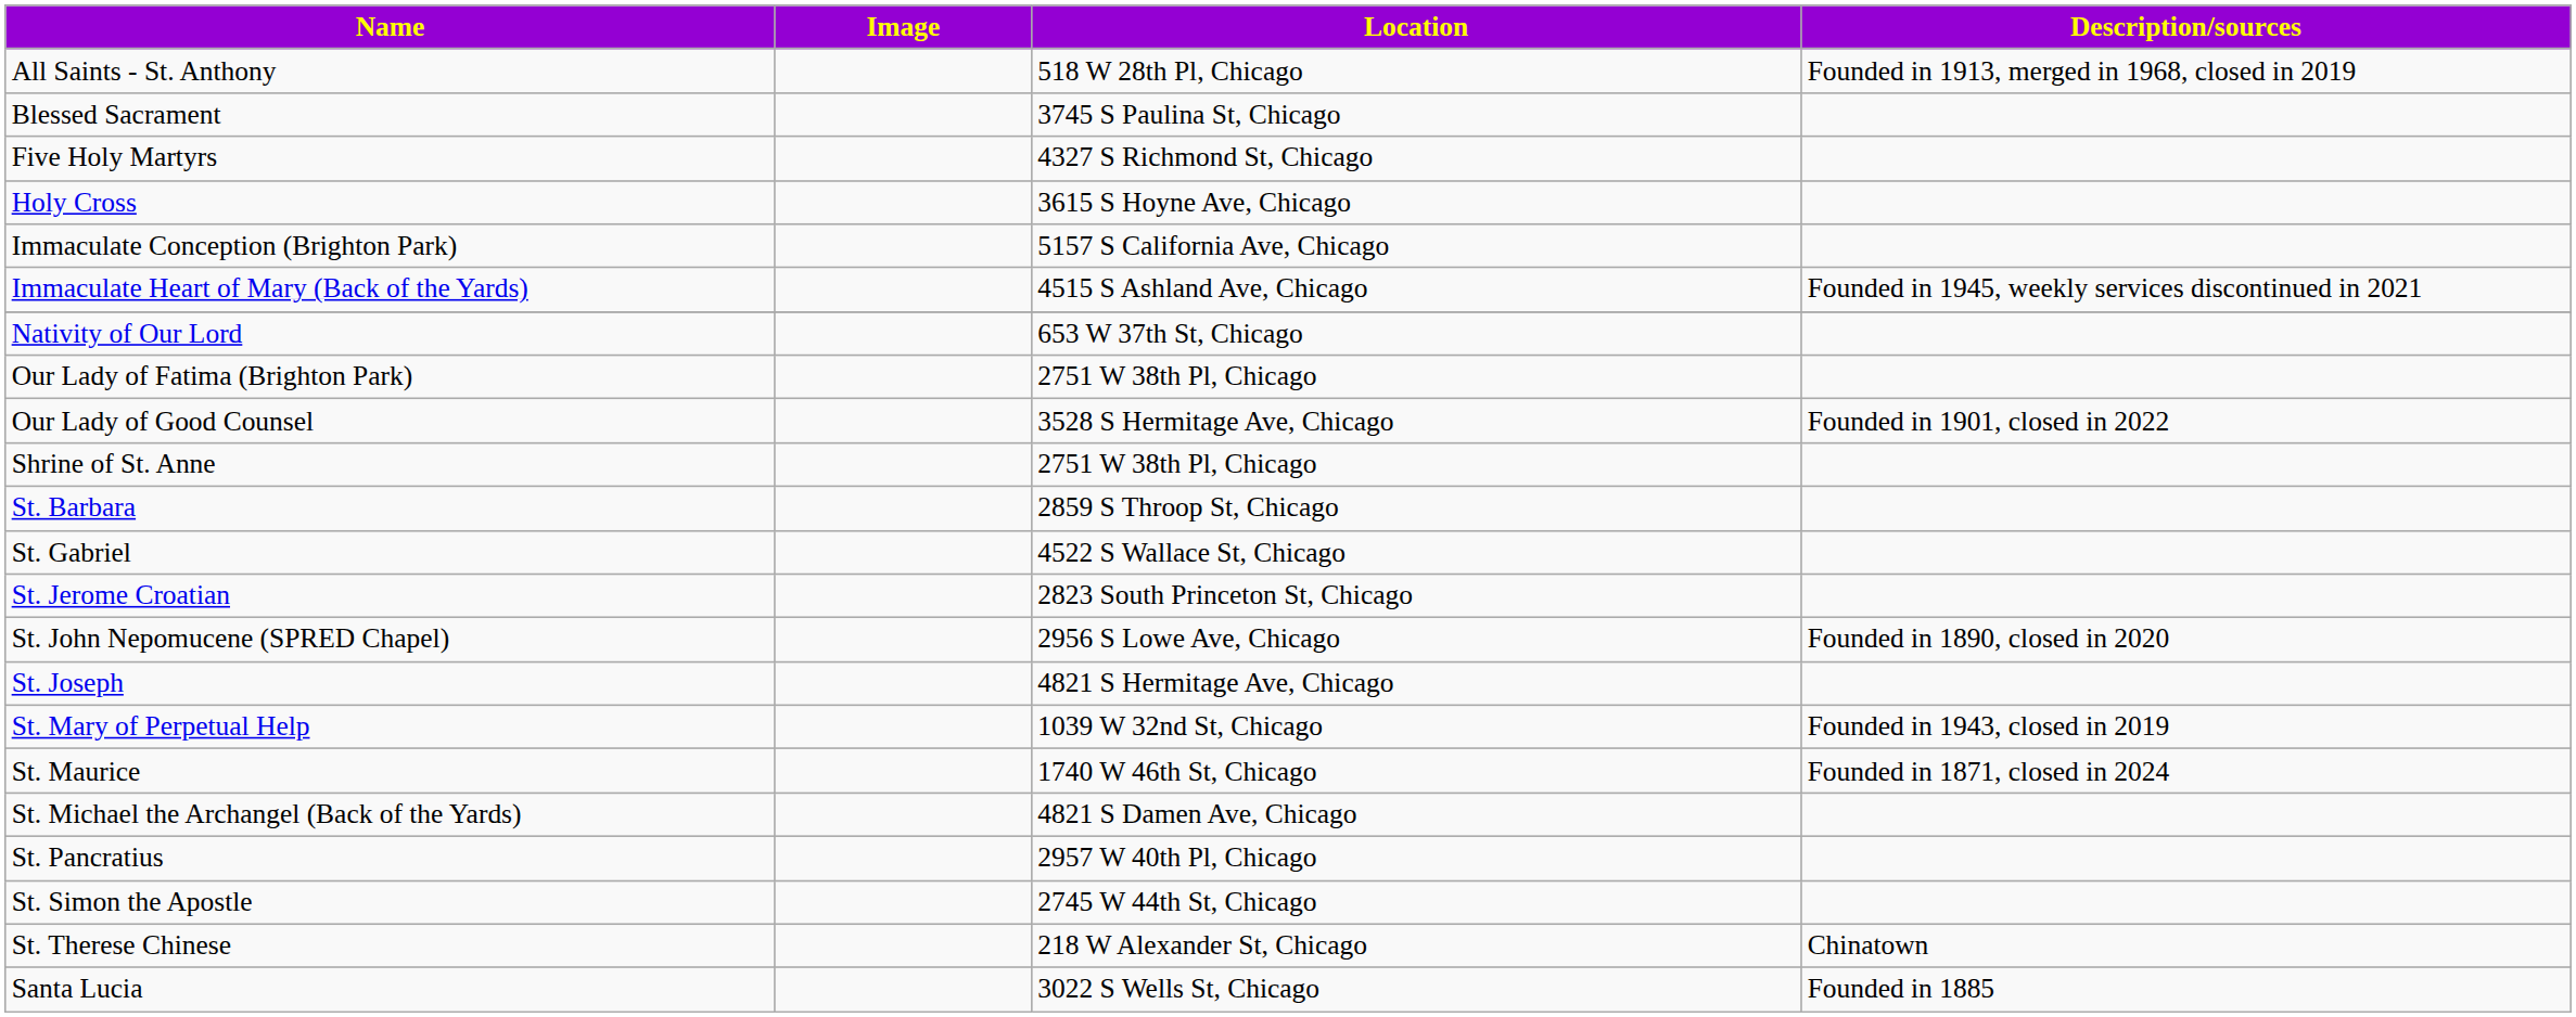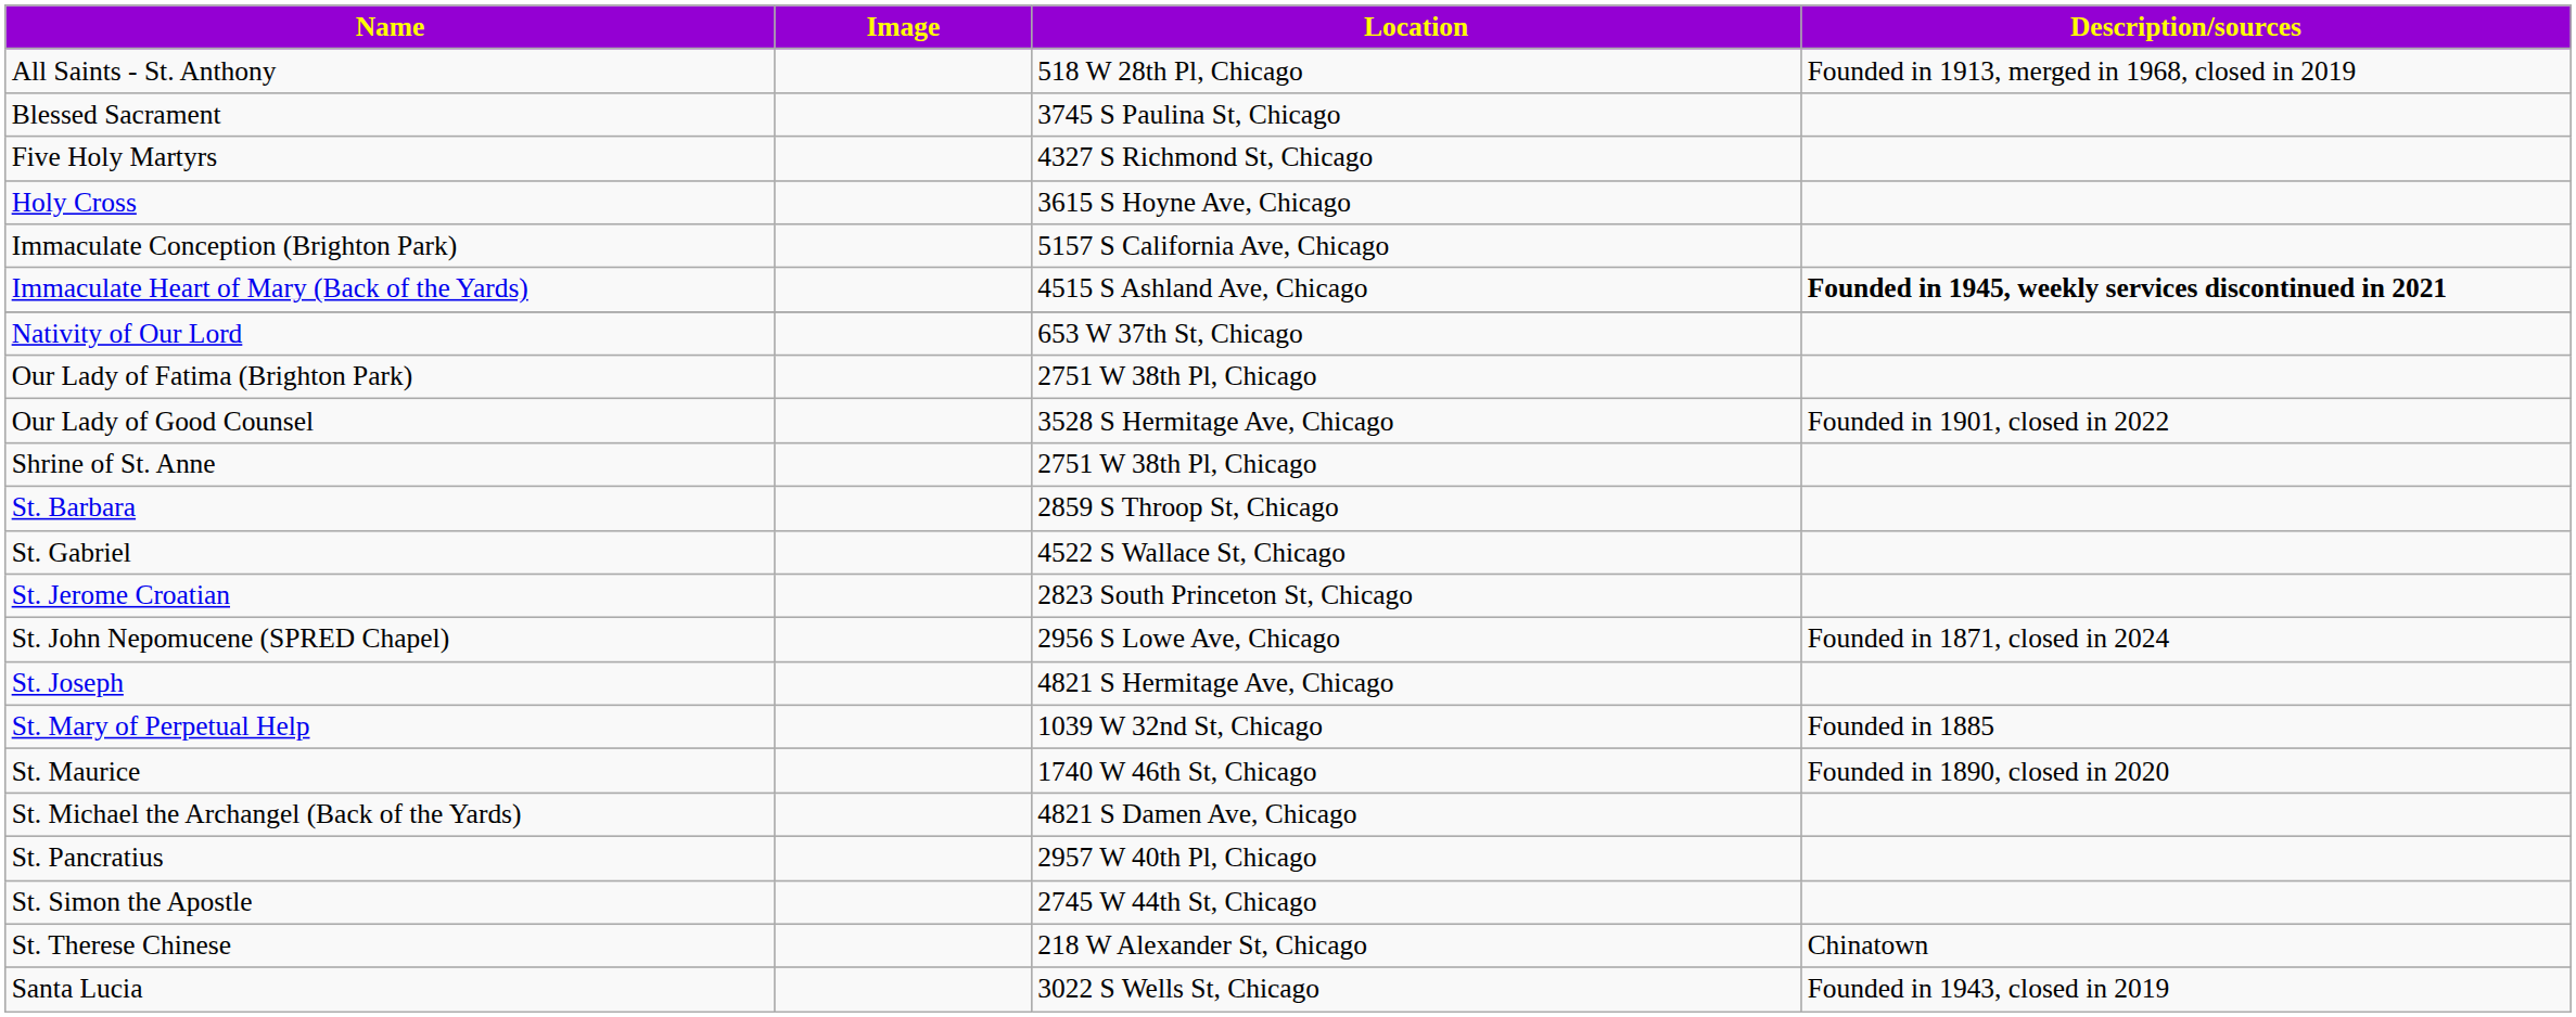Immaculate Heart of Mary (Back of the Yards) | Description/sources: normal -> bold
St. John Nepomucene (SPRED Chapel) | Description/sources: Founded in 1890, closed in 2020 -> Founded in 1871, closed in 2024
St. Mary of Perpetual Help | Description/sources: Founded in 1943, closed in 2019 -> Founded in 1885
St. Maurice | Description/sources: Founded in 1871, closed in 2024 -> Founded in 1890, closed in 2020
Santa Lucia | Description/sources: Founded in 1885 -> Founded in 1943, closed in 2019
